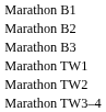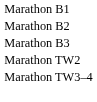- row: Marathon TW1
